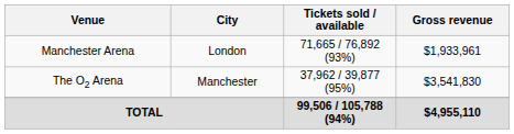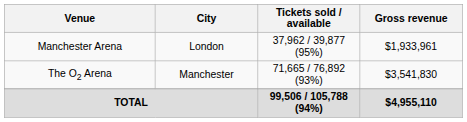Manchester Arena | Tickets sold / available: 71,665 / 76,892 (93%) -> 37,962 / 39,877 (95%)
The O2 Arena | Tickets sold / available: 37,962 / 39,877 (95%) -> 71,665 / 76,892 (93%)
